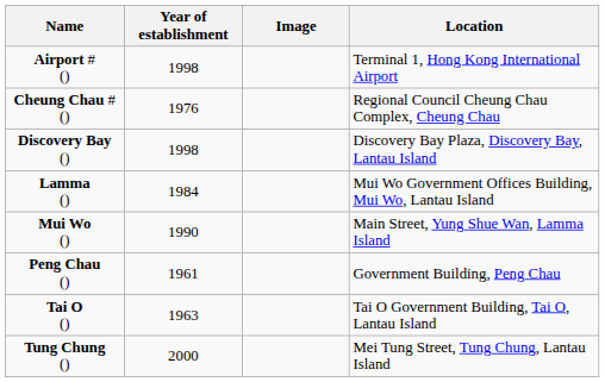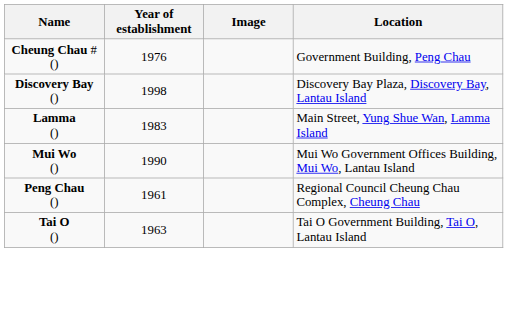- row: Airport # () | 1998 | Terminal 1, Hong Kong International Airport
Cheung Chau # () | Location: Regional Council Cheung Chau Complex, Cheung Chau -> Government Building, Peng Chau
Lamma () | Year of establishment: 1984 -> 1983
Lamma () | Location: Mui Wo Government Offices Building, Mui Wo, Lantau Island -> Main Street, Yung Shue Wan, Lamma Island
Mui Wo () | Location: Main Street, Yung Shue Wan, Lamma Island -> Mui Wo Government Offices Building, Mui Wo, Lantau Island
Peng Chau () | Location: Government Building, Peng Chau -> Regional Council Cheung Chau Complex, Cheung Chau
- row: Tung Chung () | 2000 | Mei Tung Street, Tung Chung, Lantau Island
